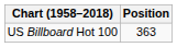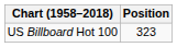US Billboard Hot 100 | Position: 363 -> 323
